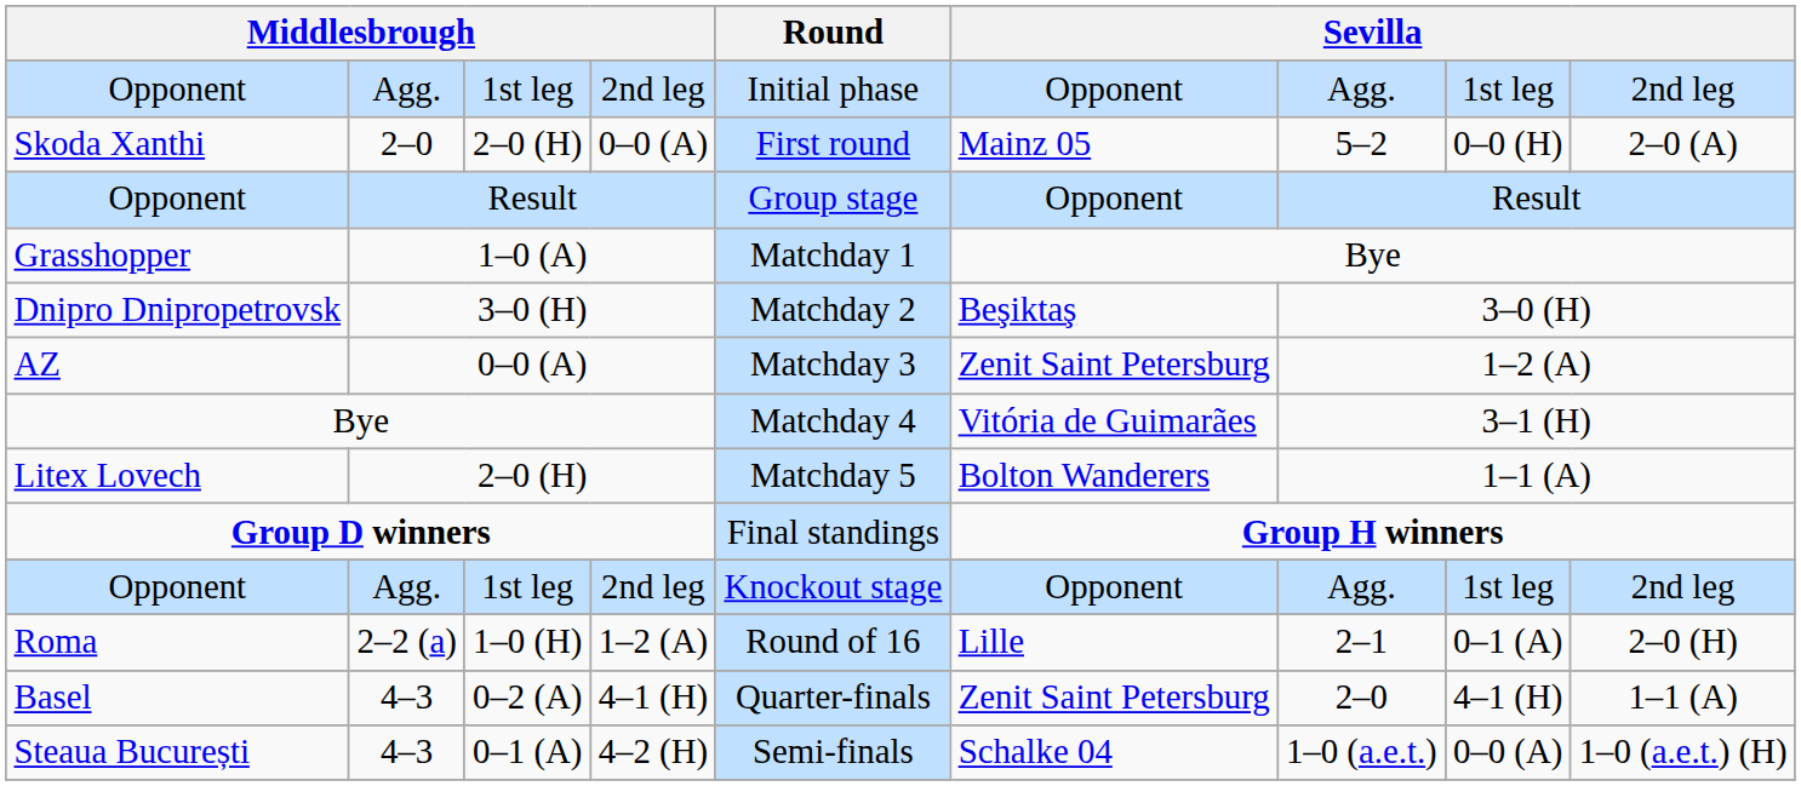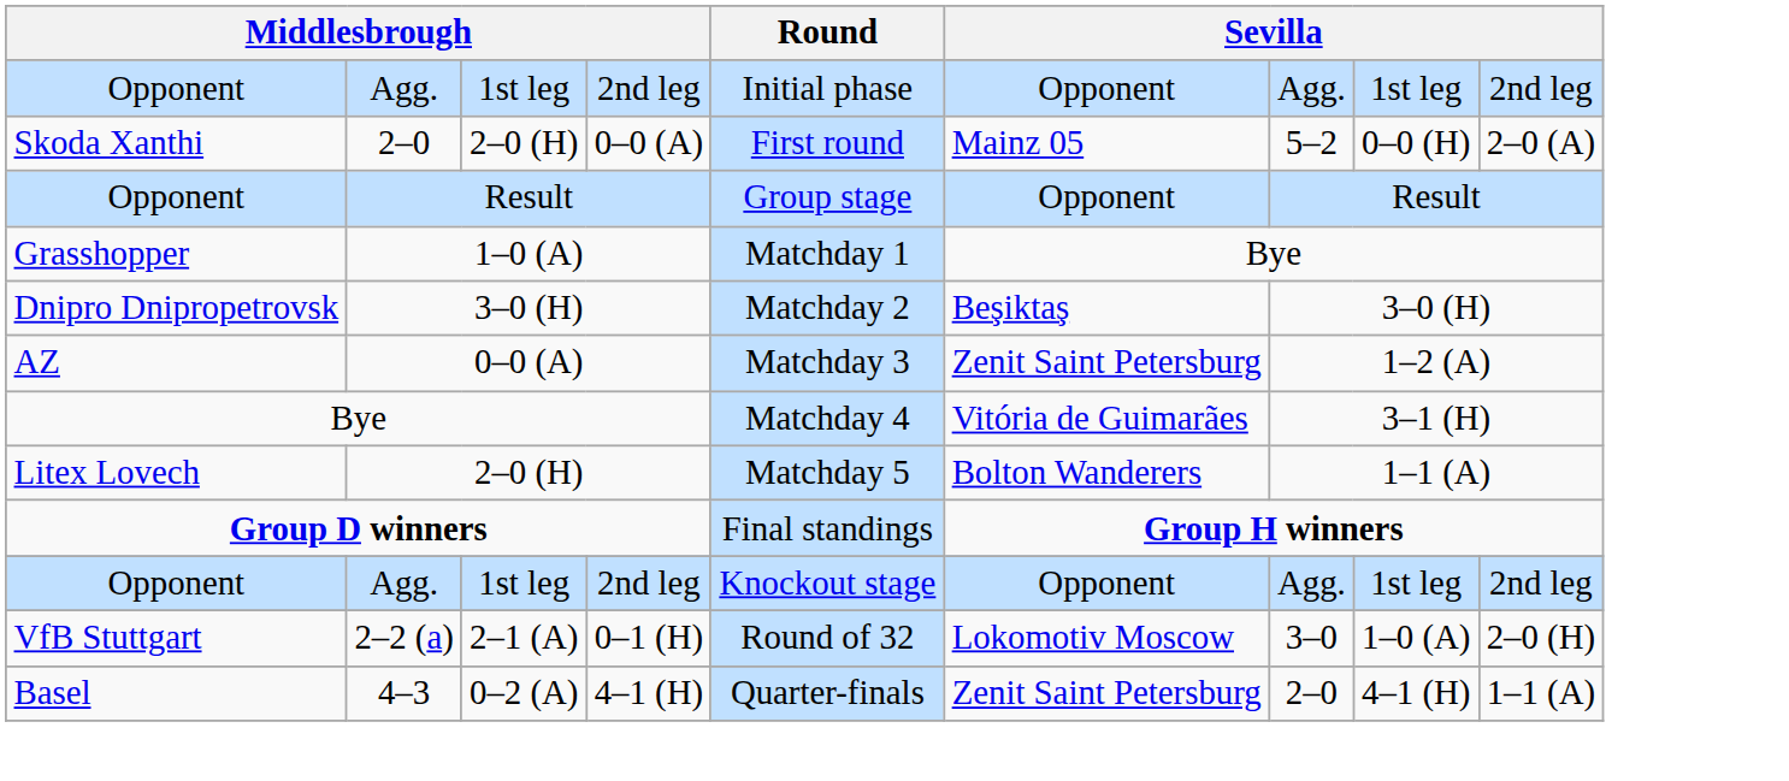+ row: VfB Stuttgart | 2–2 (a) | 2–1 (A) | 0–1 (H) | Round of 32 | Lokomotiv Moscow | 3–0 | 1–0 (A) | 2–0 (H)
- row: Roma | 2–2 (a) | 1–0 (H) | 1–2 (A) | Round of 16 | Lille | 2–1 | 0–1 (A) | 2–0 (H)
- row: Steaua București | 4–3 | 0–1 (A) | 4–2 (H) | Semi-finals | Schalke 04 | 1–0 (a.e.t.) | 0–0 (A) | 1–0 (a.e.t.) (H)
